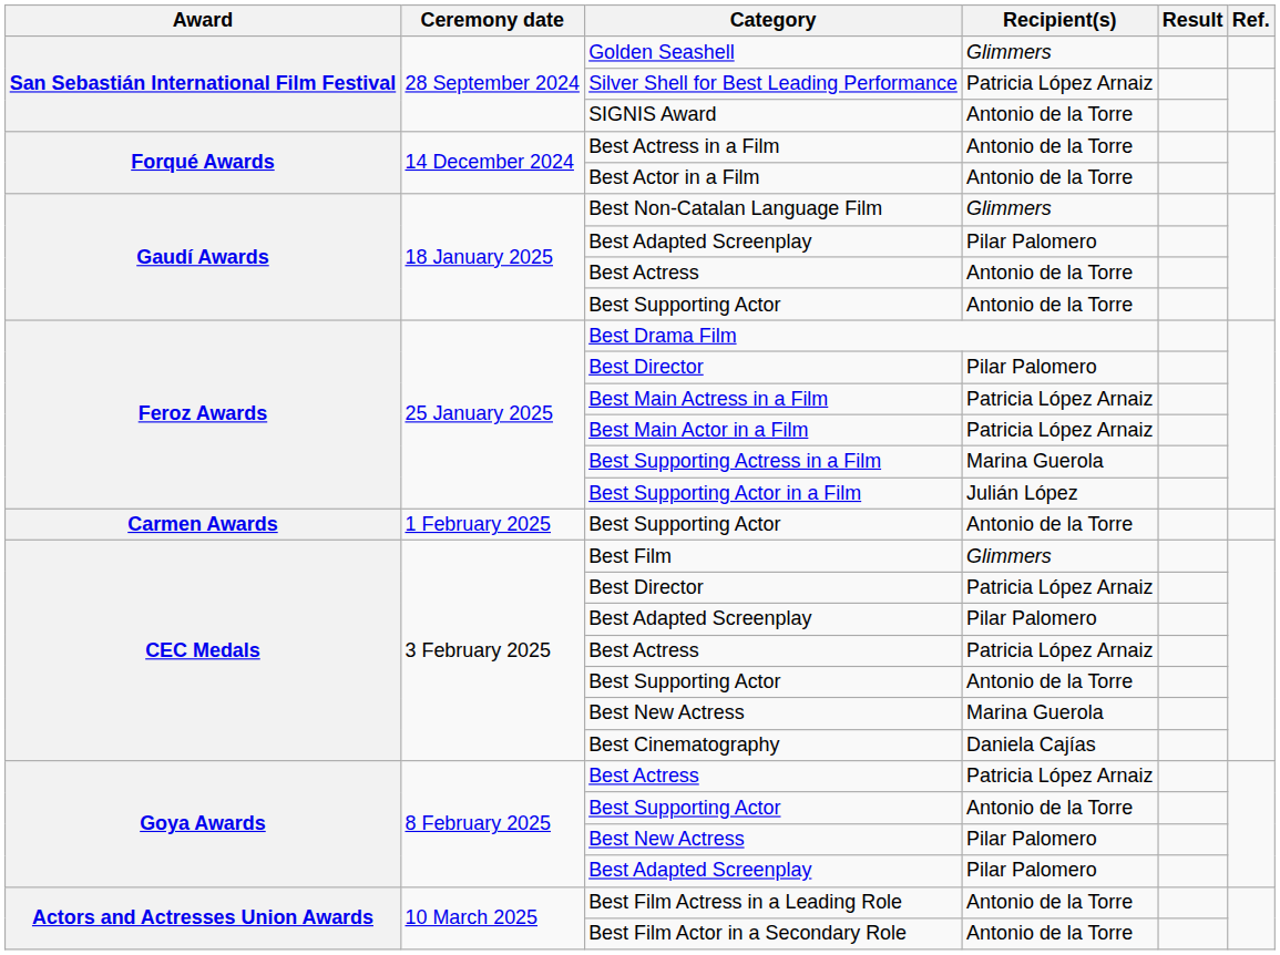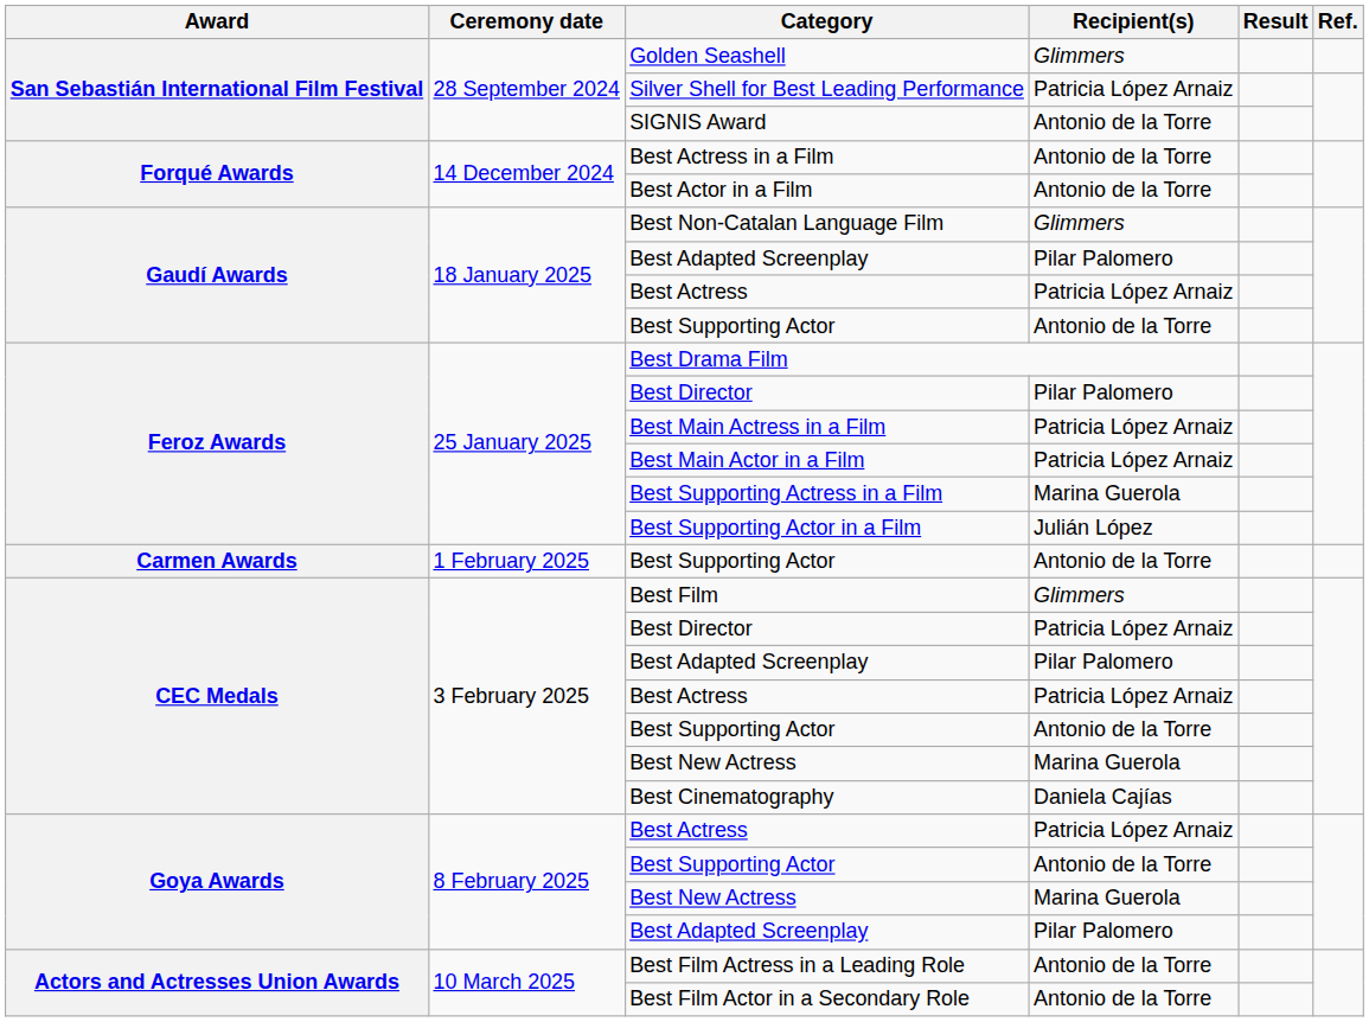Gaudí Awards / Best Actress | Recipient(s): Antonio de la Torre -> Patricia López Arnaiz
Goya Awards / Best New Actress | Recipient(s): Pilar Palomero -> Marina Guerola
